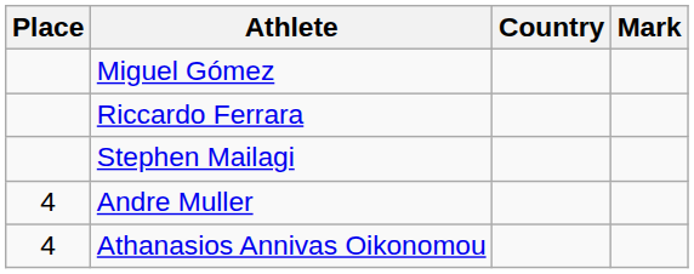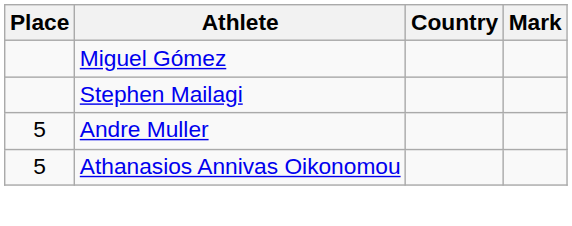- row: Riccardo Ferrara
Andre Muller | Place: 4 -> 5
Athanasios Annivas Oikonomou | Place: 4 -> 5
